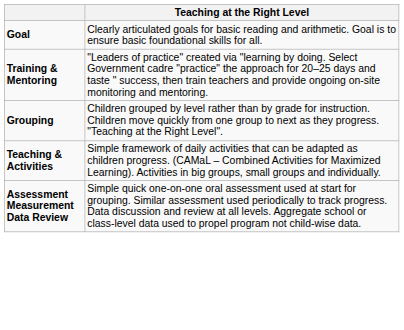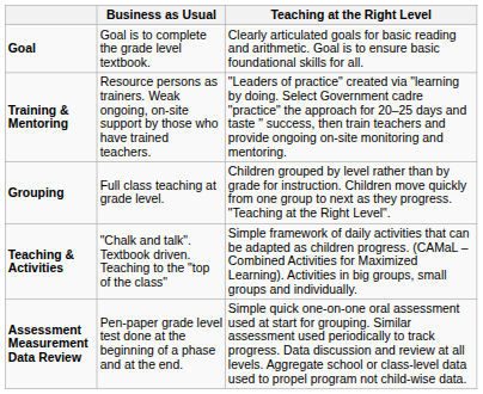+ column: Business as Usual | Goal is to complete the grade level textbook. | Resource persons as trainers. Weak ongoing, on-site support by those who have trained teachers. | Full class teaching at grade level. | "Chalk and talk". Textbook driven. Teaching to the "top of the class" | Pen-paper grade level test done at the beginning of a phase and at the end.
